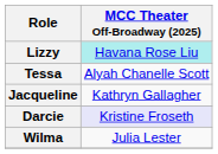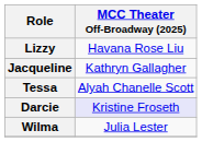Lizzy | MCC Theater Off-Broadway (2025): paleturquoise background -> no background
rows swapped: Tessa <-> Jacqueline
